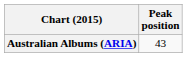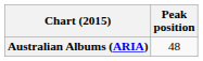Australian Albums (ARIA) | Peak position: 43 -> 48
